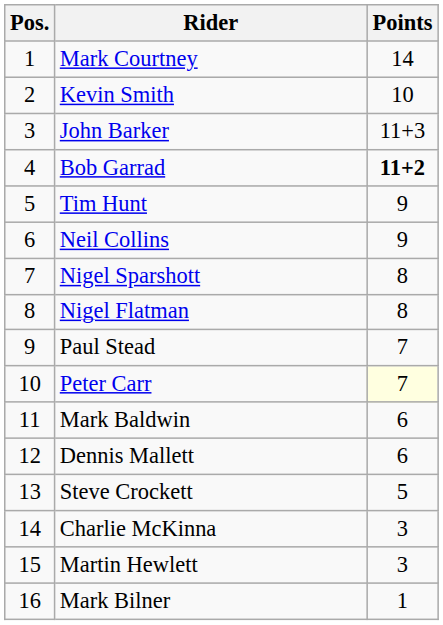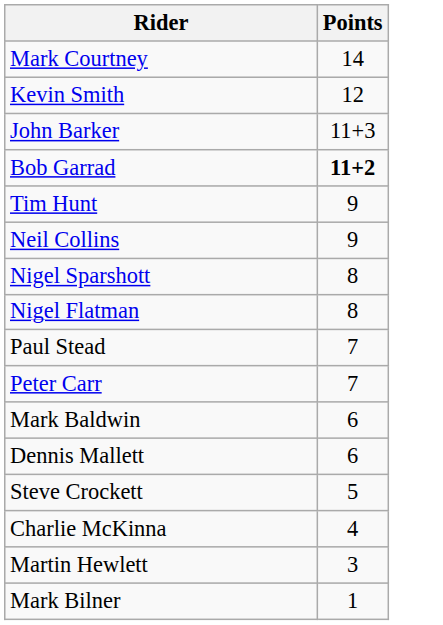- column: Pos. | 1 | 2 | 3 | 4 | 5 | 6 | 7 | 8 | 9 | 10 | 11 | 12 | 13 | 14 | 15 | 16
Kevin Smith | Points: 10 -> 12
Peter Carr | Points: lightyellow background -> no background
Charlie McKinna | Points: 3 -> 4
